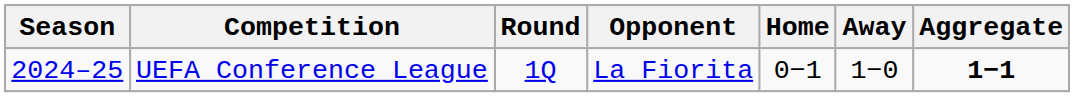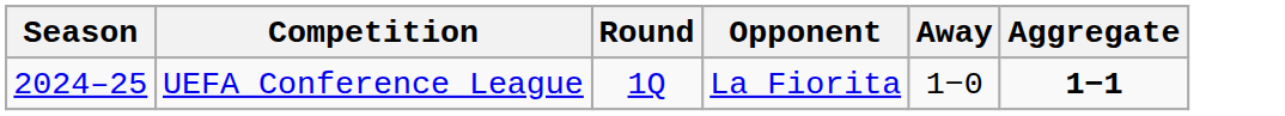- column: Home | 0−1
